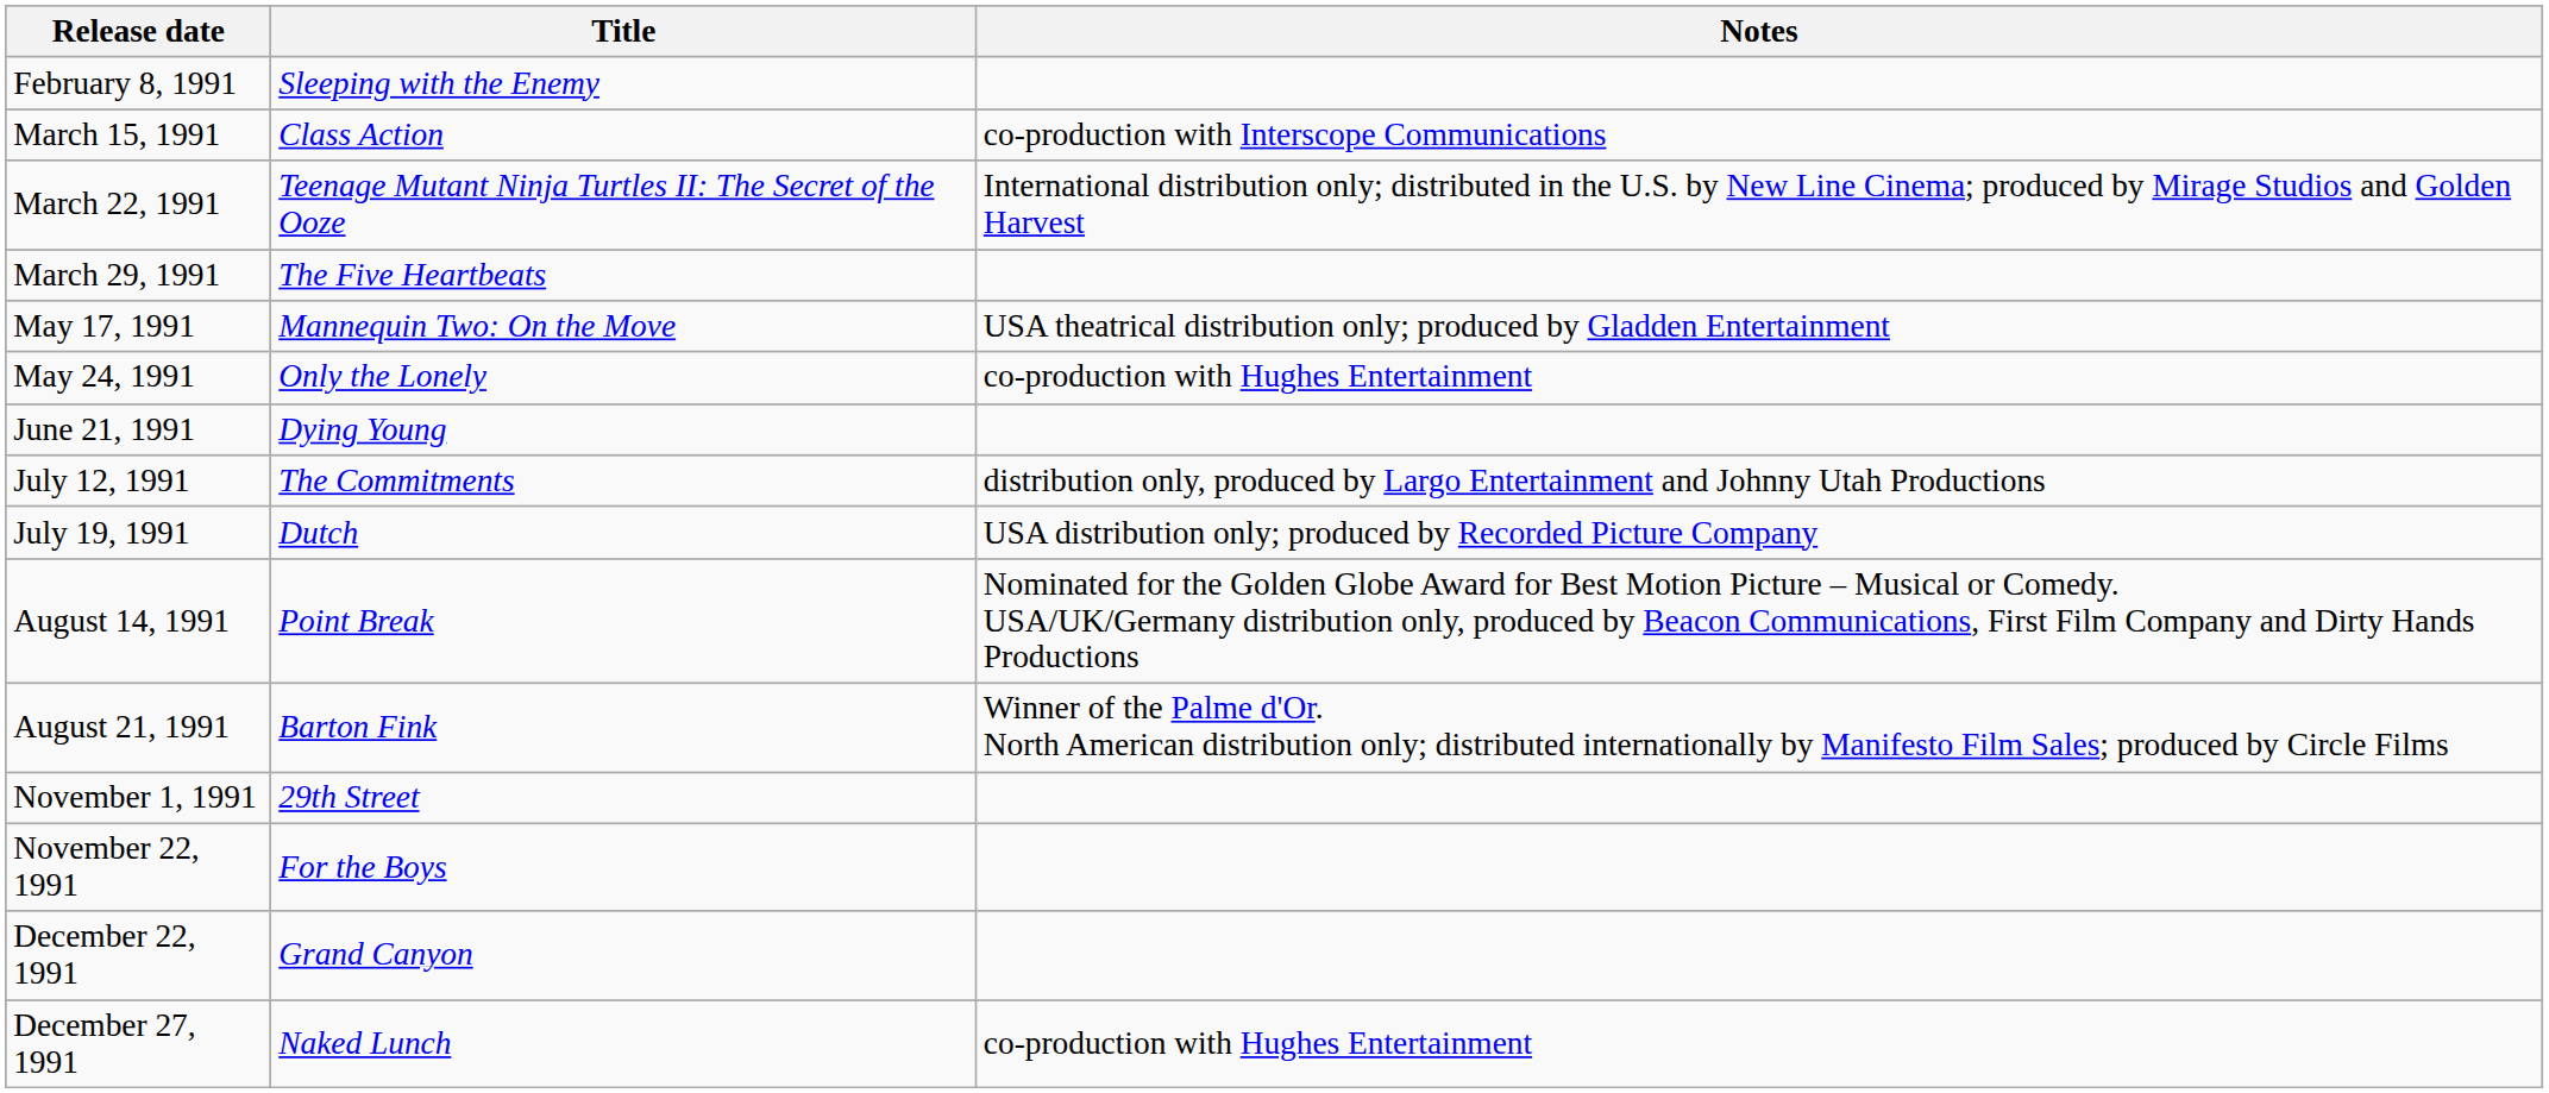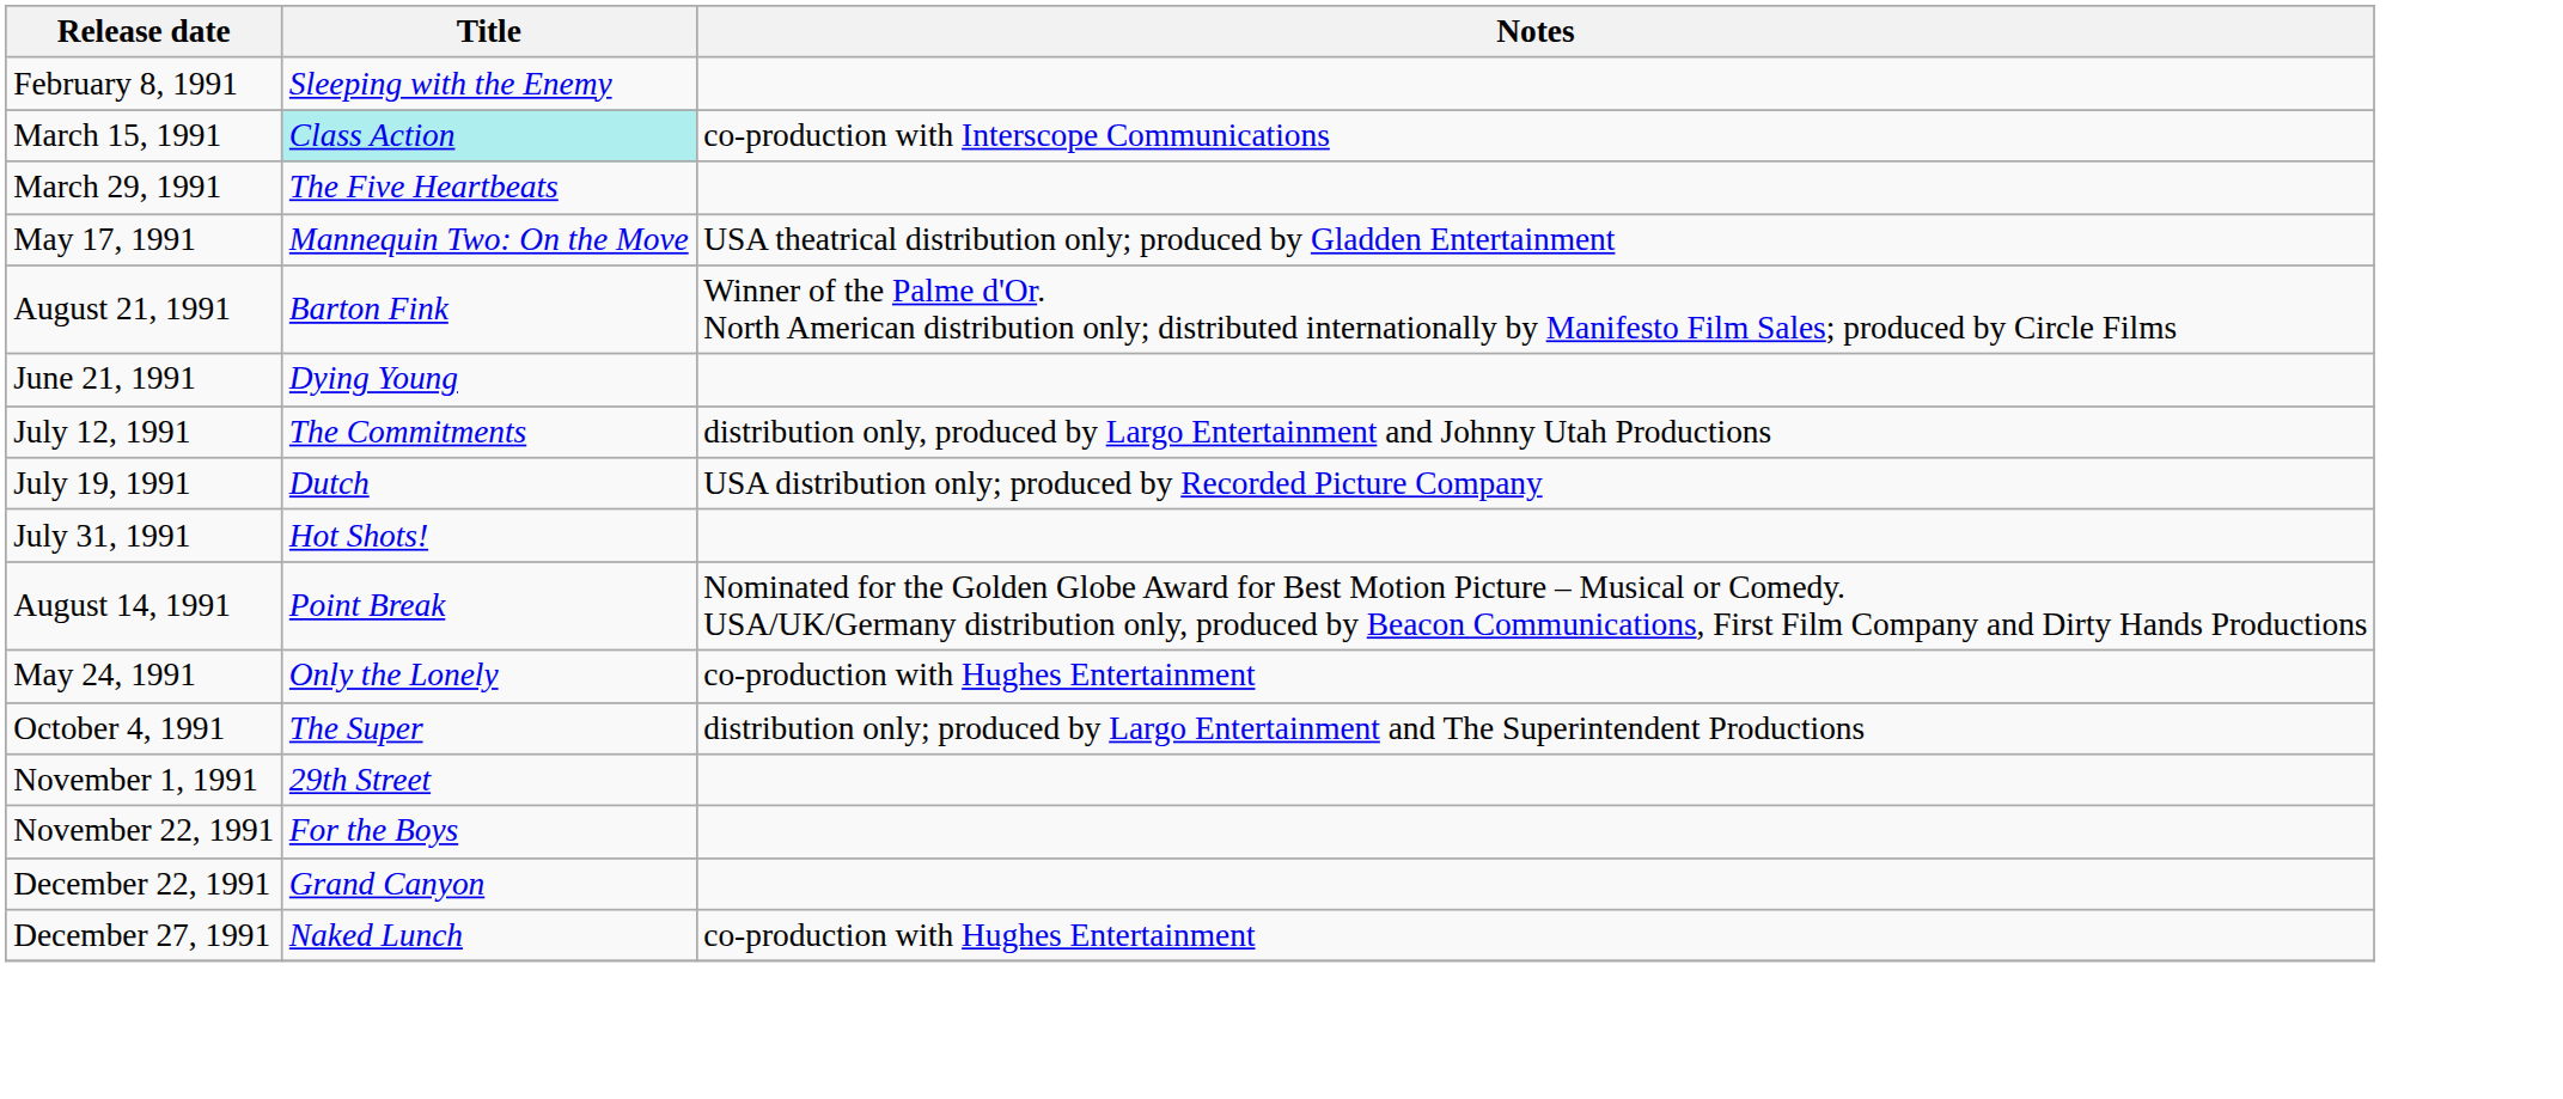March 15, 1991 | Title: no background -> paleturquoise background
- row: March 22, 1991 | Teenage Mutant Ninja Turtles II: The Secret of the Ooze | International distribution only; distributed in the U.S. by New Line Cinema; produced by Mirage Studios and Golden Harvest
rows swapped: May 24, 1991 <-> August 21, 1991
+ row: July 31, 1991 | Hot Shots!
+ row: October 4, 1991 | The Super | distribution only; produced by Largo Entertainment and The Superintendent Productions
